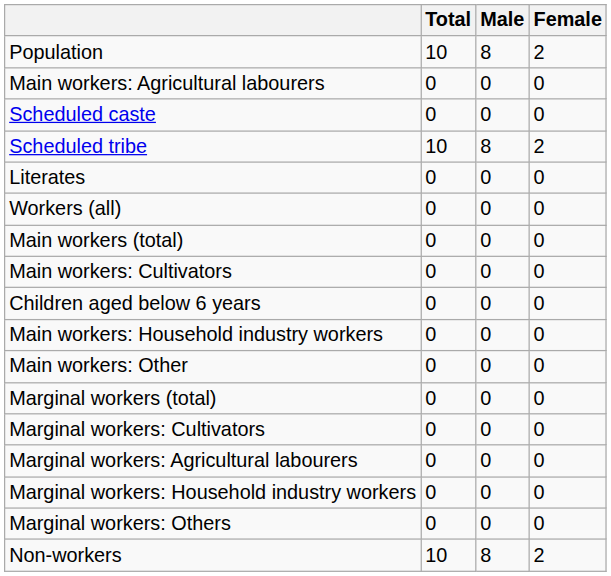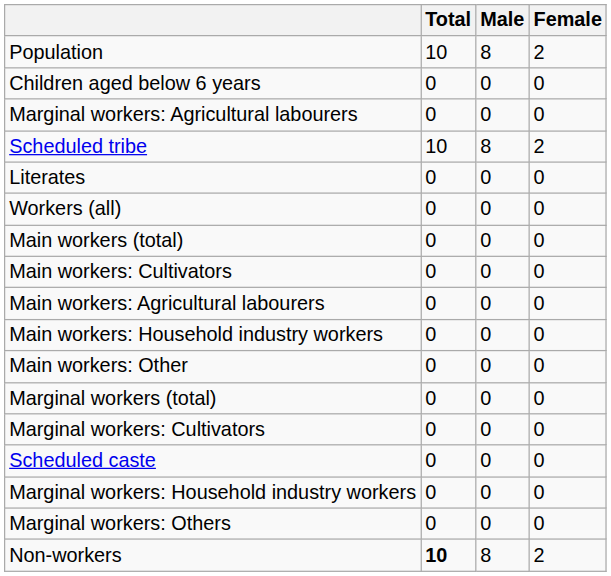rows swapped: Children aged below 6 years <-> Main workers: Agricultural labourers
rows swapped: Scheduled caste <-> Marginal workers: Agricultural labourers
Non-workers | Total: normal -> bold
